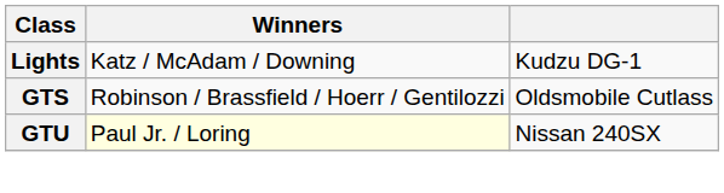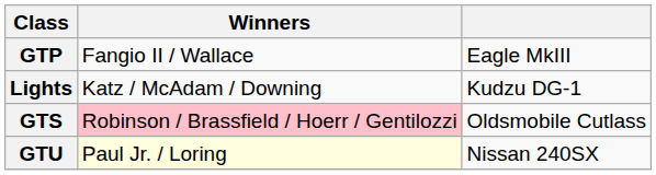+ row: GTP | Fangio II / Wallace | Eagle MkIII
GTS | Winners: no background -> pink background
